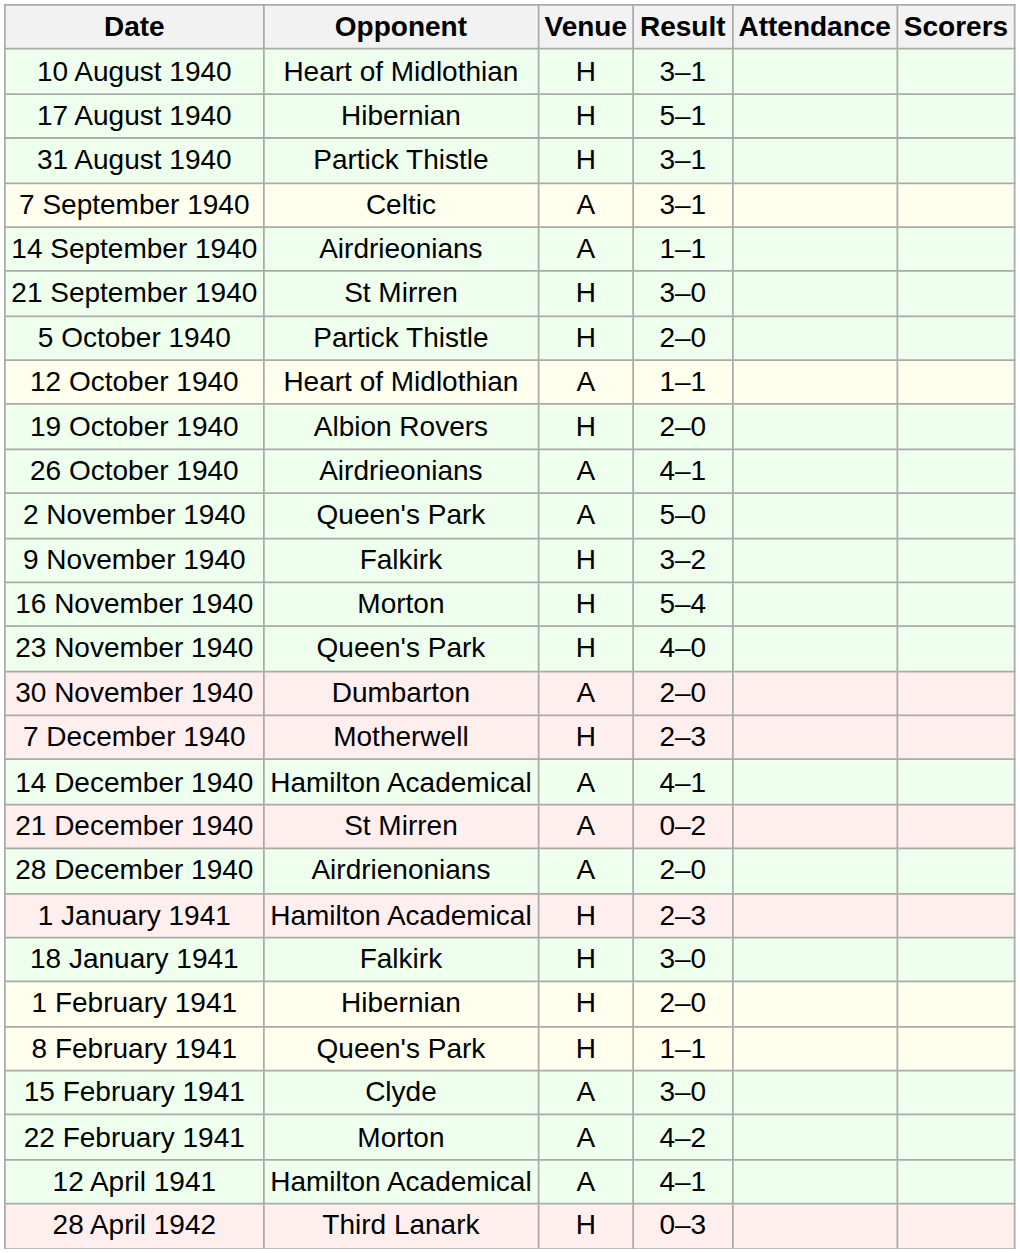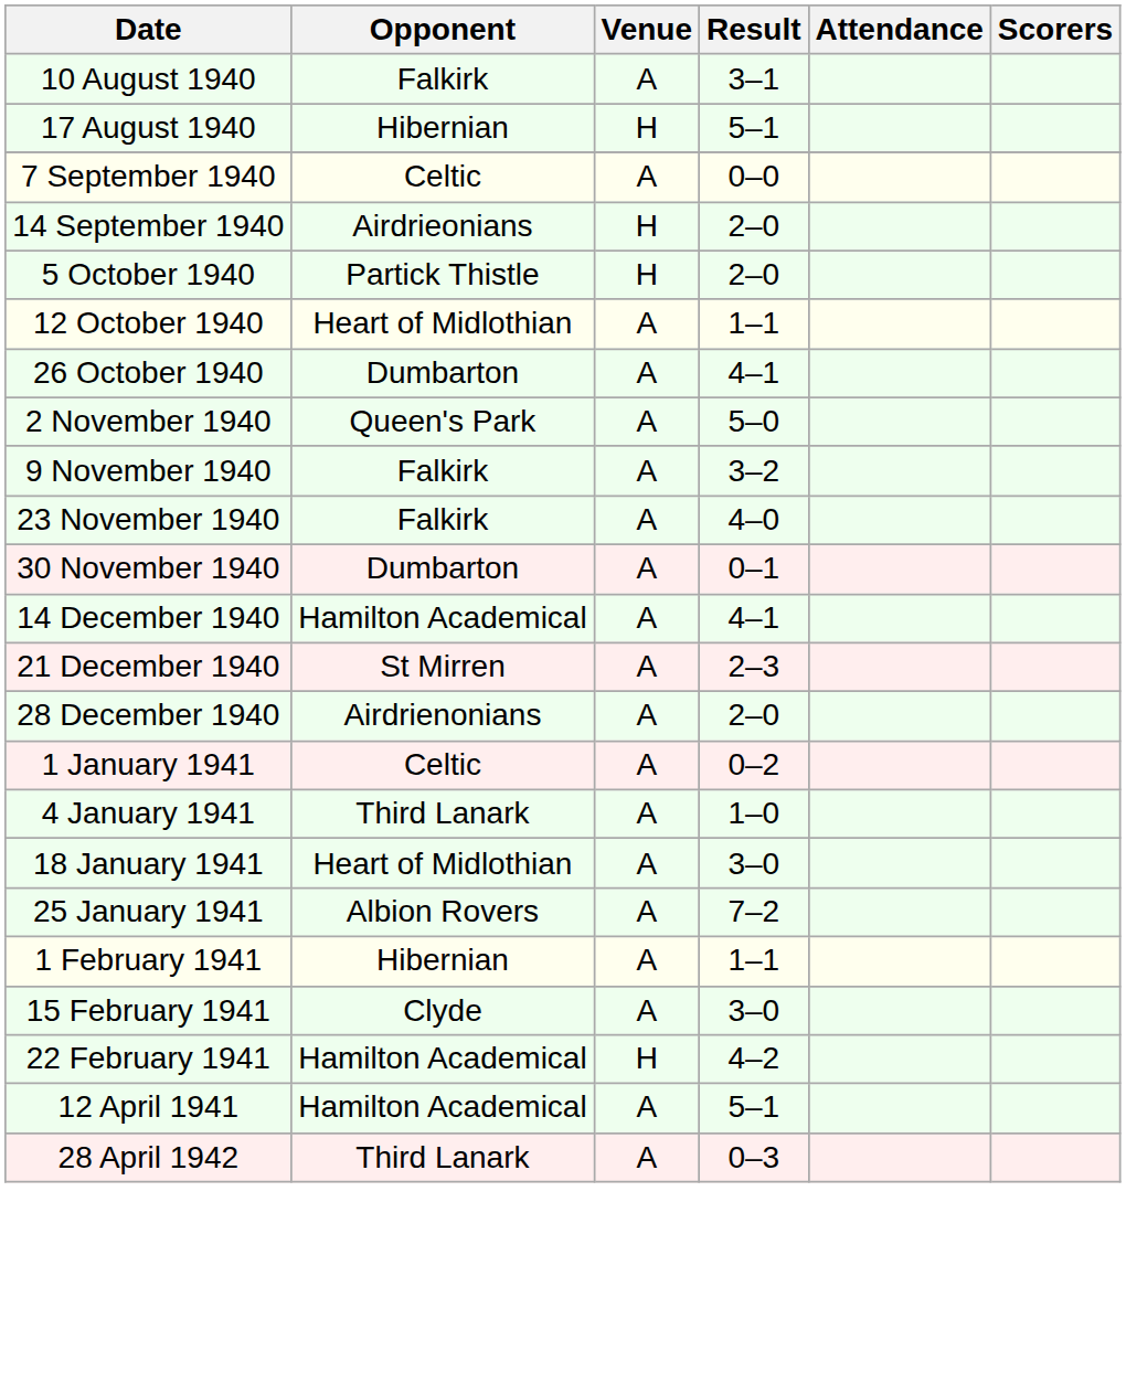10 August 1940 | Opponent: Heart of Midlothian -> Falkirk
10 August 1940 | Venue: H -> A
- row: 31 August 1940 | Partick Thistle | H | 3–1
7 September 1940 | Result: 3–1 -> 0–0
14 September 1940 | Venue: A -> H
14 September 1940 | Result: 1–1 -> 2–0
- row: 21 September 1940 | St Mirren | H | 3–0
- row: 19 October 1940 | Albion Rovers | H | 2–0
26 October 1940 | Opponent: Airdrieonians -> Dumbarton
9 November 1940 | Venue: H -> A
- row: 16 November 1940 | Morton | H | 5–4
23 November 1940 | Opponent: Queen's Park -> Falkirk
23 November 1940 | Venue: H -> A
30 November 1940 | Result: 2–0 -> 0–1
- row: 7 December 1940 | Motherwell | H | 2–3
21 December 1940 | Result: 0–2 -> 2–3
1 January 1941 | Opponent: Hamilton Academical -> Celtic
1 January 1941 | Venue: H -> A
1 January 1941 | Result: 2–3 -> 0–2
+ row: 4 January 1941 | Third Lanark | A | 1–0
18 January 1941 | Opponent: Falkirk -> Heart of Midlothian
18 January 1941 | Venue: H -> A
+ row: 25 January 1941 | Albion Rovers | A | 7–2
1 February 1941 | Venue: H -> A
1 February 1941 | Result: 2–0 -> 1–1
- row: 8 February 1941 | Queen's Park | H | 1–1
22 February 1941 | Opponent: Morton -> Hamilton Academical
22 February 1941 | Venue: A -> H
12 April 1941 | Result: 4–1 -> 5–1
28 April 1942 | Venue: H -> A
